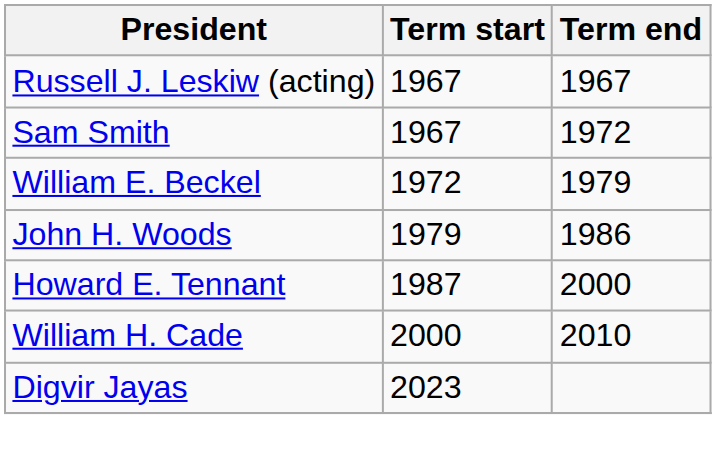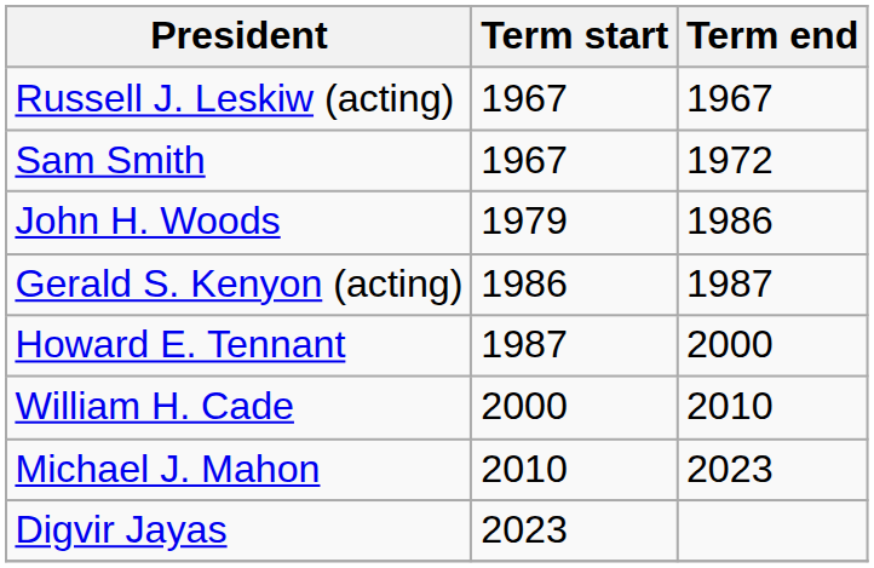- row: William E. Beckel | 1972 | 1979
+ row: Gerald S. Kenyon (acting) | 1986 | 1987
+ row: Michael J. Mahon | 2010 | 2023
